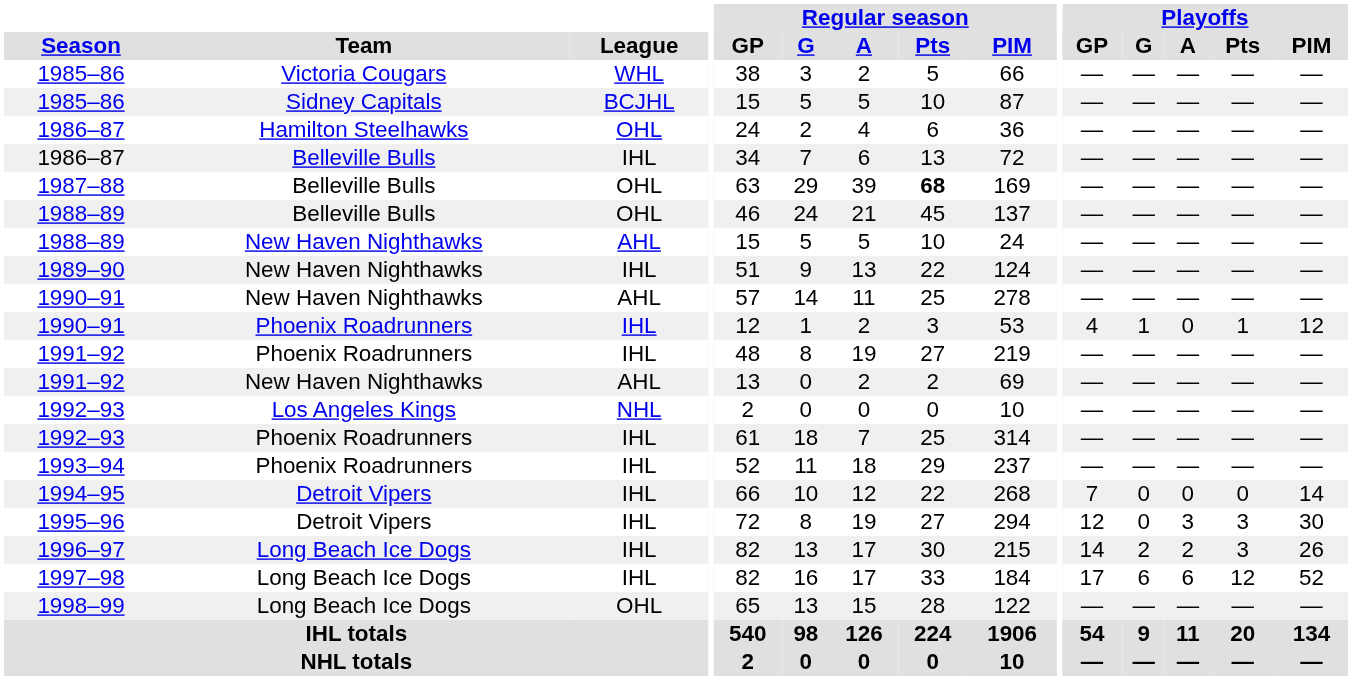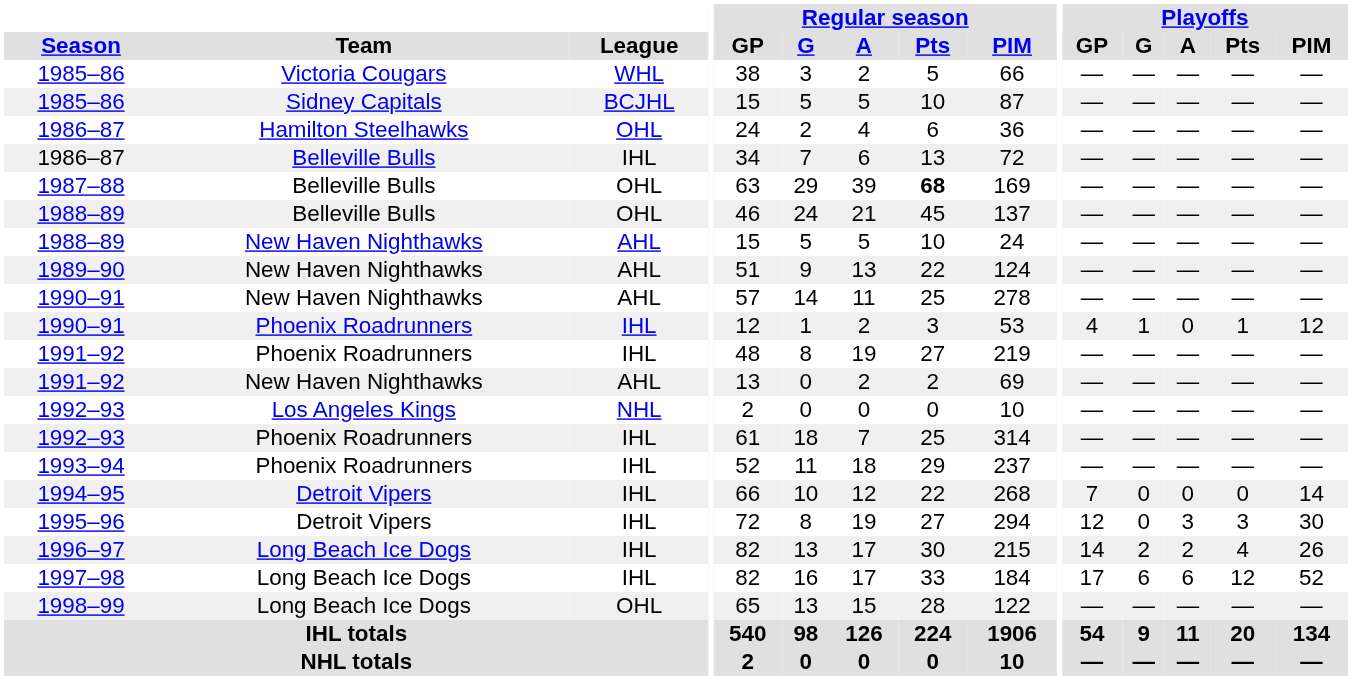1989–90 | League: IHL -> AHL
1996–97 | Playoffs / Pts: 3 -> 4
